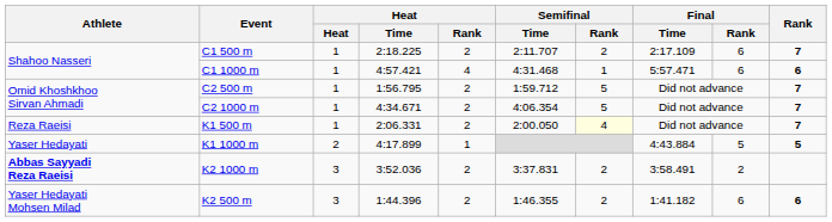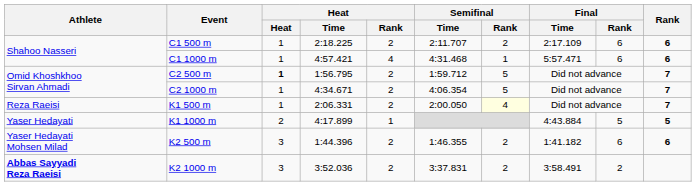C1 500 m | Rank: 7 -> 6
C2 500 m | Heat: normal -> bold
rows swapped: K2 500 m <-> K2 1000 m
